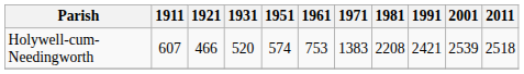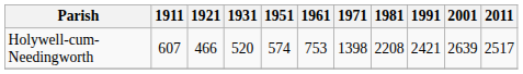Holywell-cum-Needingworth | 1971: 1383 -> 1398
Holywell-cum-Needingworth | 2001: 2539 -> 2639
Holywell-cum-Needingworth | 2011: 2518 -> 2517
